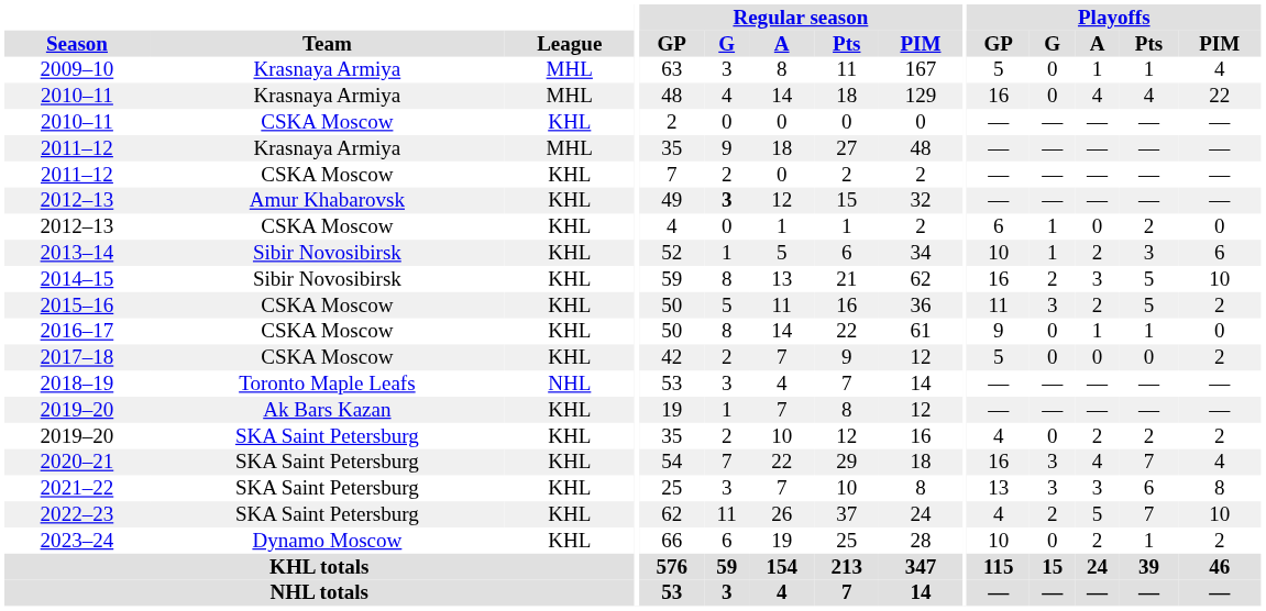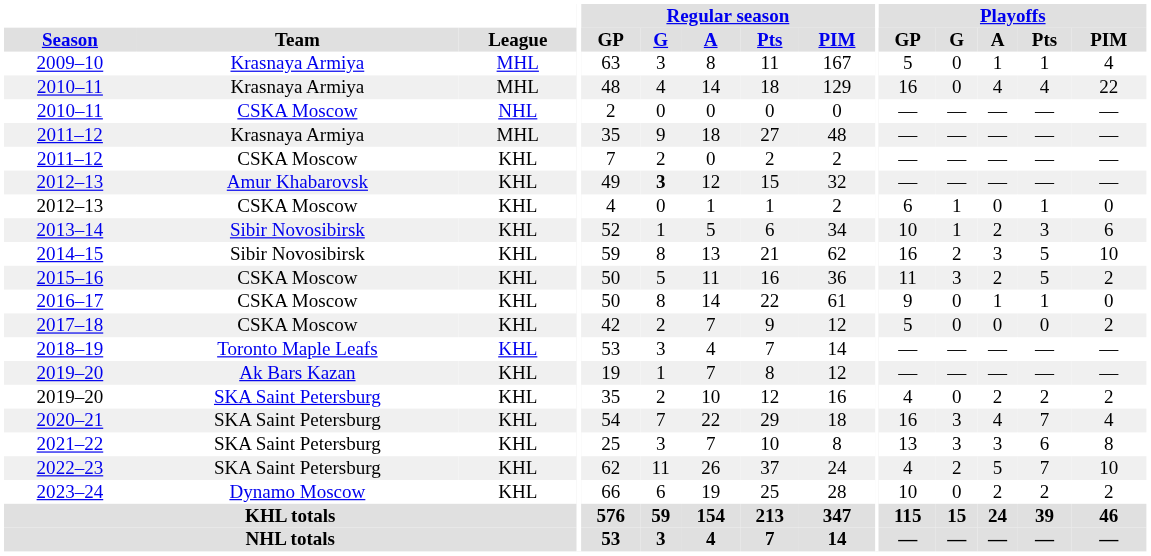2010–11 / CSKA Moscow | League: KHL -> NHL
2012–13 / CSKA Moscow | Playoffs / Pts: 2 -> 1
2018–19 | League: NHL -> KHL
2023–24 | Playoffs / Pts: 1 -> 2
